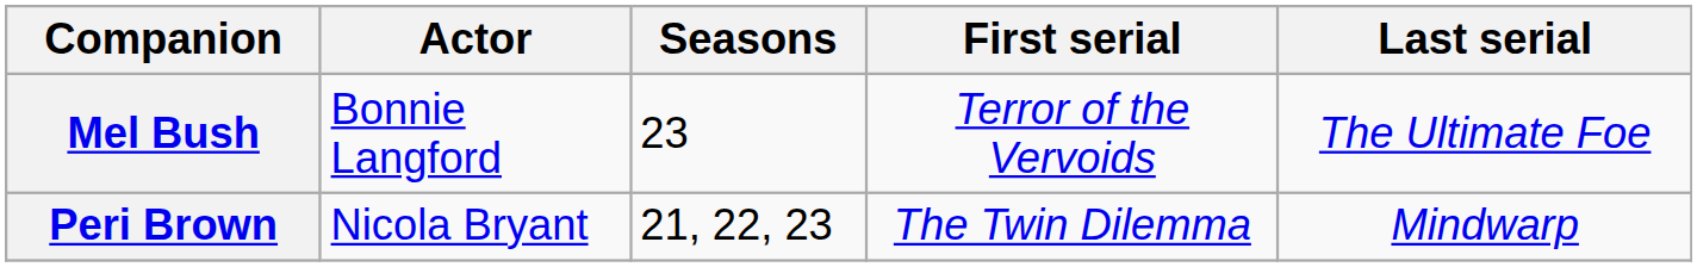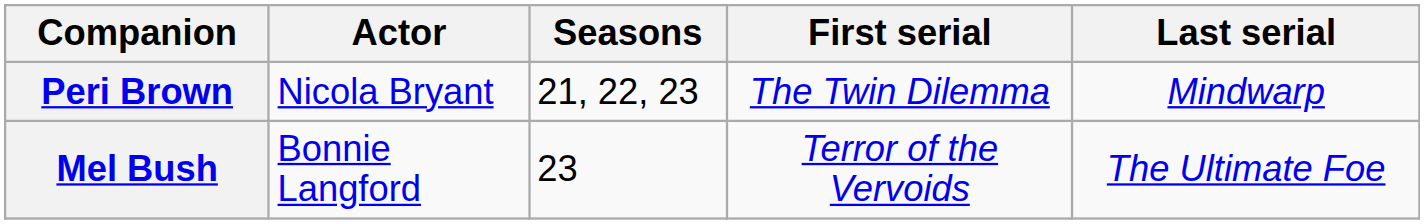rows swapped: Peri Brown <-> Mel Bush
